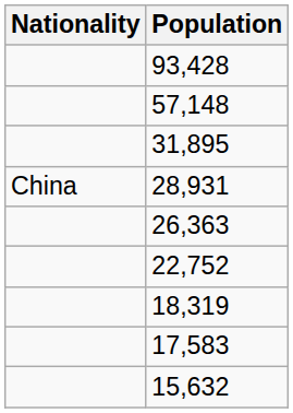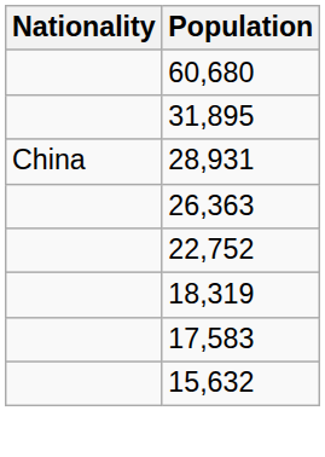- row: 93,428
+ row: 60,680
- row: 57,148
